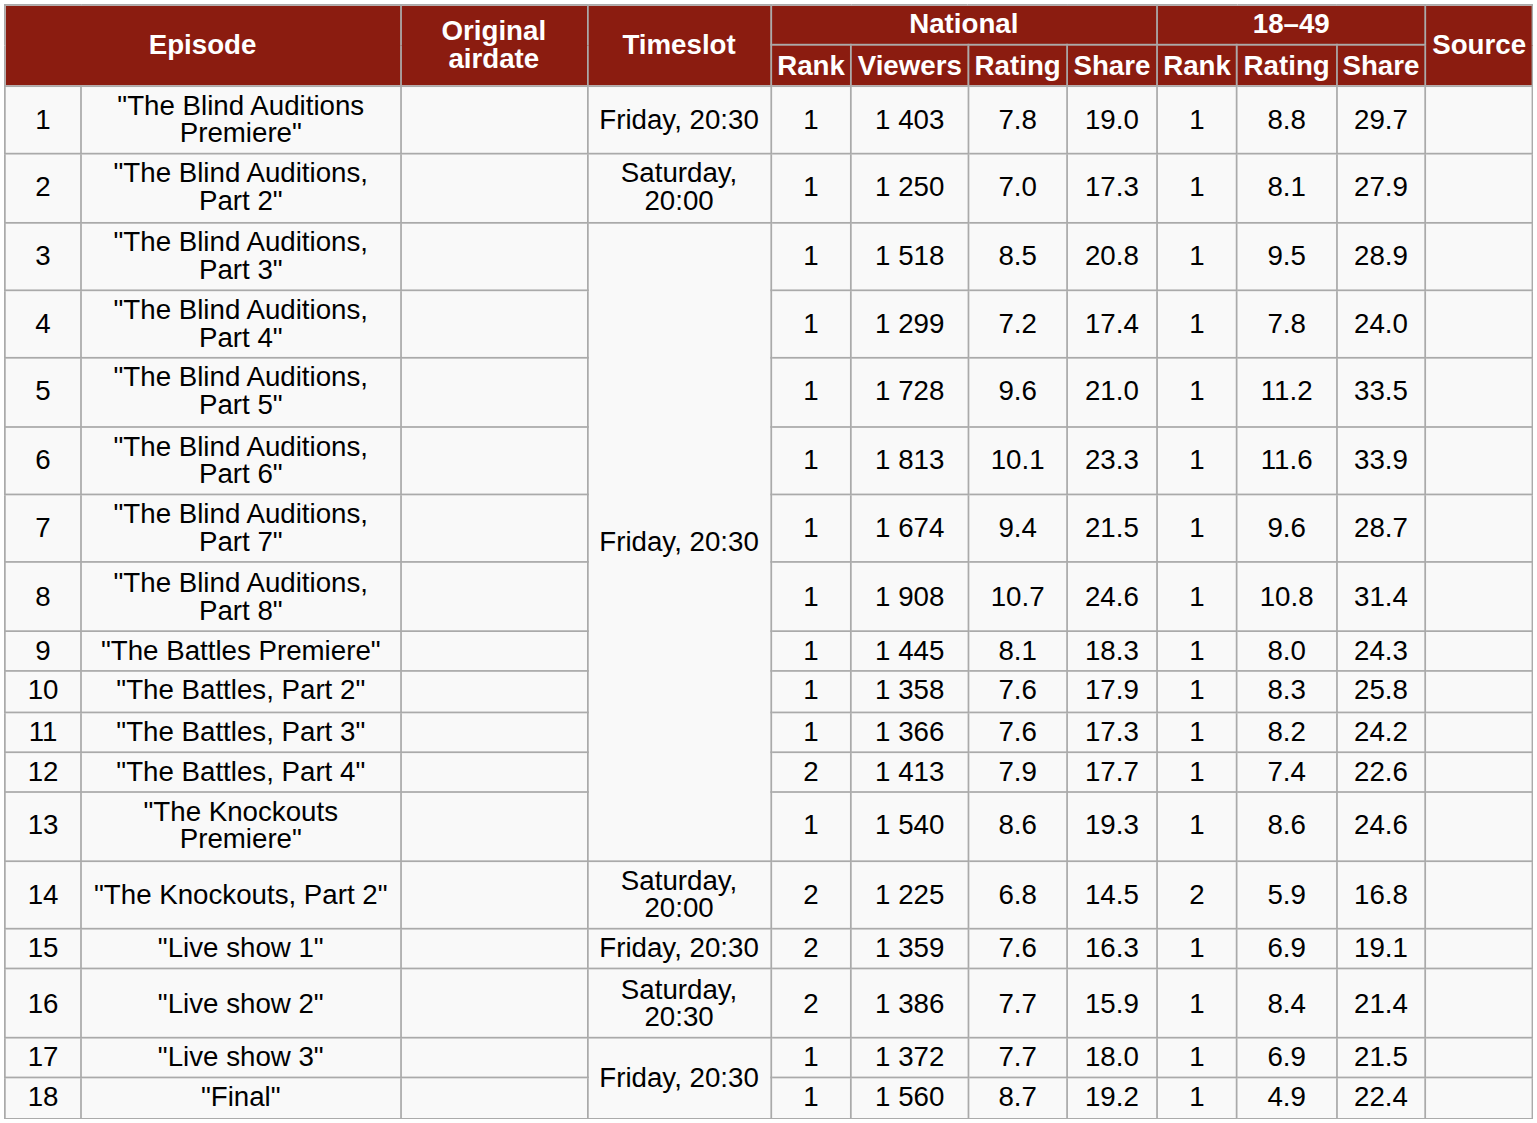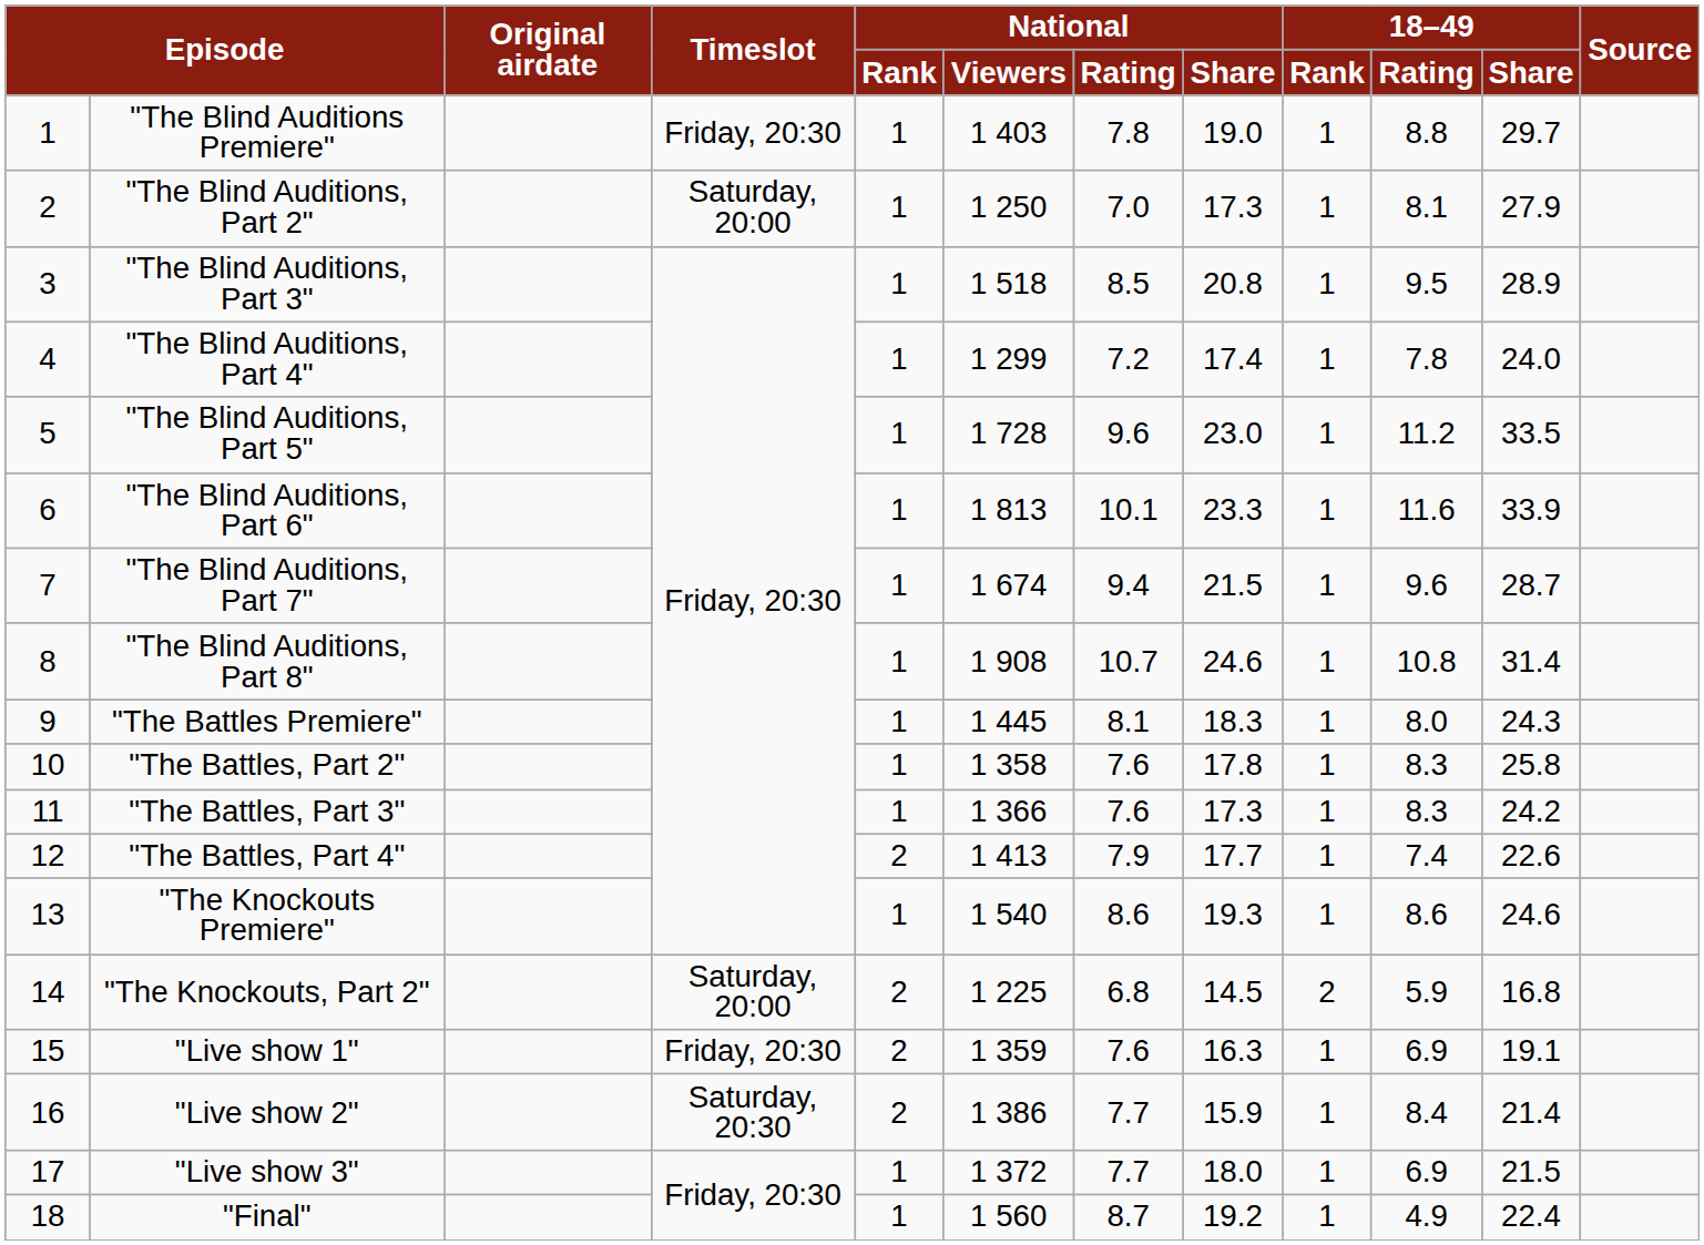"The Blind Auditions, Part 5" | National / Share: 21.0 -> 23.0
"The Battles, Part 2" | National / Share: 17.9 -> 17.8
"The Battles, Part 3" | 18–49 / Rating: 8.2 -> 8.3
